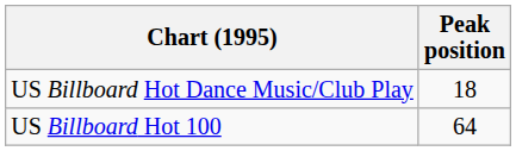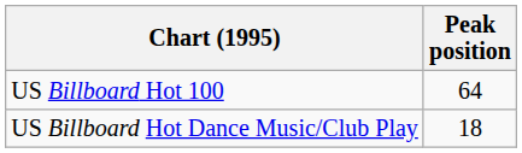rows swapped: US Billboard Hot 100 <-> US Billboard Hot Dance Music/Club Play
